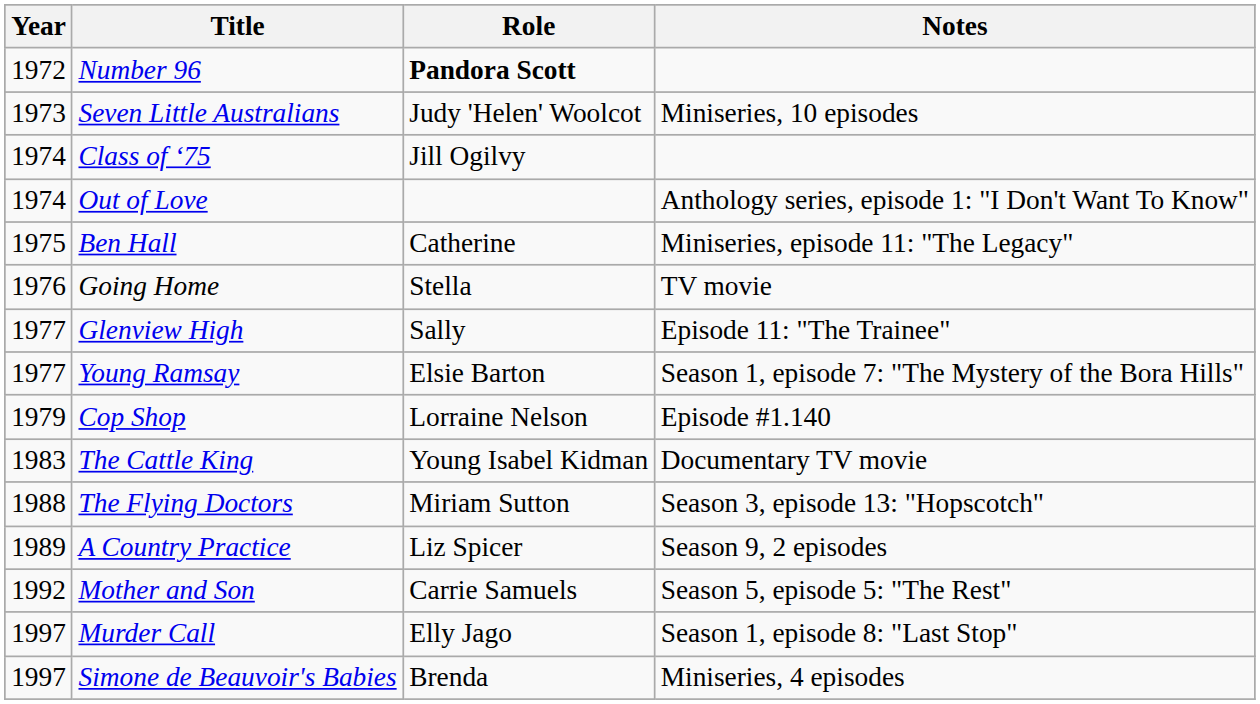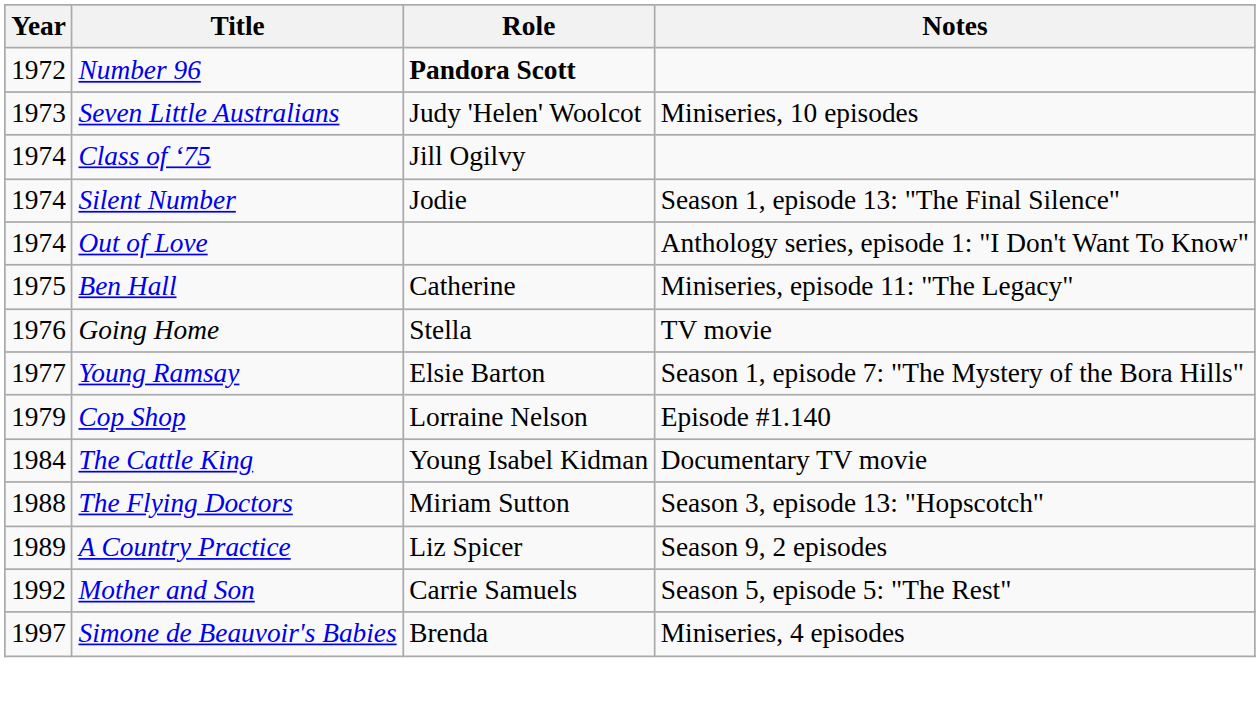+ row: 1974 | Silent Number | Jodie | Season 1, episode 13: "The Final Silence"
- row: 1977 | Glenview High | Sally | Episode 11: "The Trainee"
The Cattle King | Year: 1983 -> 1984
- row: 1997 | Murder Call | Elly Jago | Season 1, episode 8: "Last Stop"
